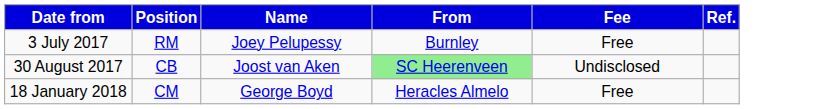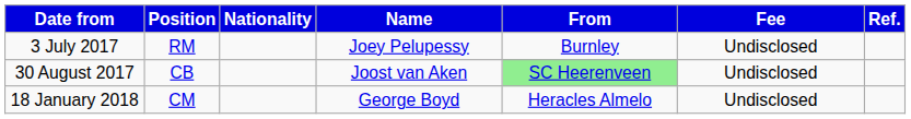+ column: Nationality
3 July 2017 | Fee: Free -> Undisclosed
18 January 2018 | Fee: Free -> Undisclosed
